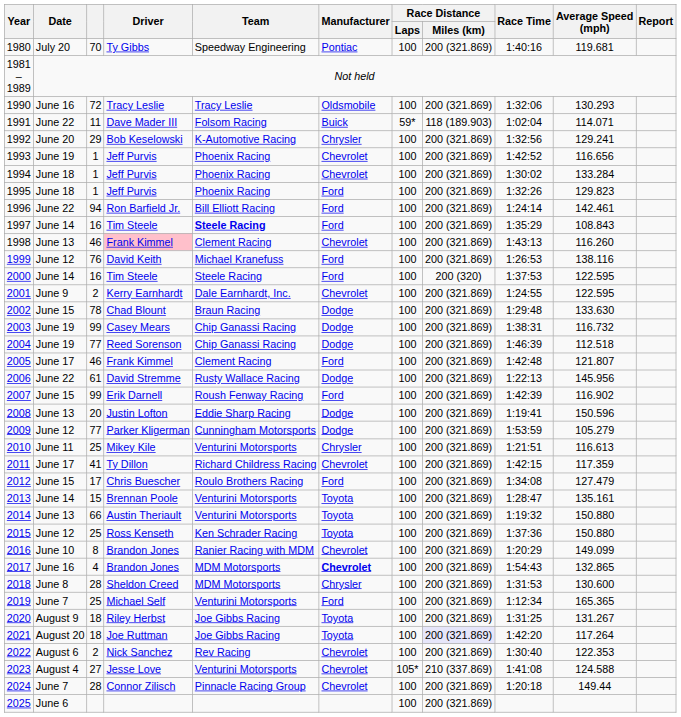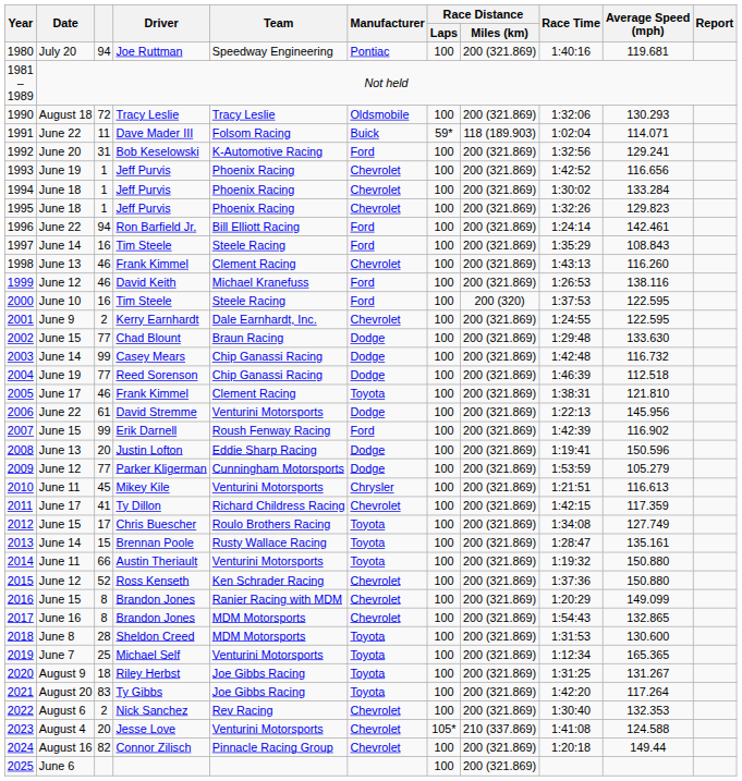1980 | column 3: 70 -> 94
1980 | Driver: Ty Gibbs -> Joe Ruttman
1990 | Date: June 16 -> August 18
1992 | column 3: 29 -> 31
1992 | Manufacturer: Chrysler -> Ford
1995 | Manufacturer: Ford -> Chevrolet
1997 | Team: bold -> normal
1998 | Driver: pink background -> no background
1999 | column 3: 76 -> 46
2000 | Date: June 14 -> June 10
2002 | column 3: 78 -> 77
2003 | Date: June 19 -> June 14
2003 | Race Time: 1:38:31 -> 1:42:48
2005 | Manufacturer: Ford -> Toyota
2005 | Race Time: 1:42:48 -> 1:38:31
2005 | Average Speed (mph): 121.807 -> 121.810
2006 | Team: Rusty Wallace Racing -> Venturini Motorsports
2010 | column 3: 25 -> 45
2012 | Manufacturer: Ford -> Toyota
2012 | Average Speed (mph): 127.479 -> 127.749
2013 | Team: Venturini Motorsports -> Rusty Wallace Racing
2014 | Date: June 13 -> June 11
2015 | column 3: 25 -> 52
2015 | Manufacturer: Toyota -> Chevrolet
2016 | Date: June 10 -> June 15
2017 | column 3: 4 -> 8
2017 | Manufacturer: bold -> normal
2018 | Manufacturer: Chrysler -> Toyota
2019 | Manufacturer: Ford -> Toyota
2021 | column 3: 18 -> 83
2021 | Driver: Joe Ruttman -> Ty Gibbs
2021 | Race Distance / Miles (km): lavender background -> no background
2022 | Average Speed (mph): 122.353 -> 132.353
2023 | column 3: 27 -> 20
2024 | Date: June 7 -> August 16
2024 | column 3: 28 -> 82
